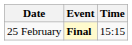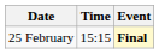columns swapped: Time <-> Event
